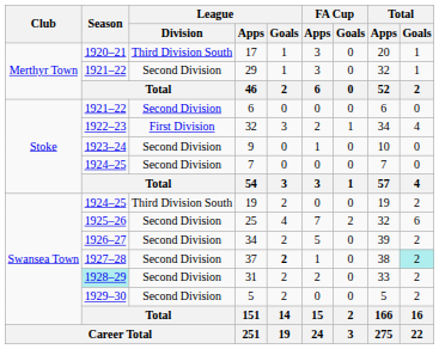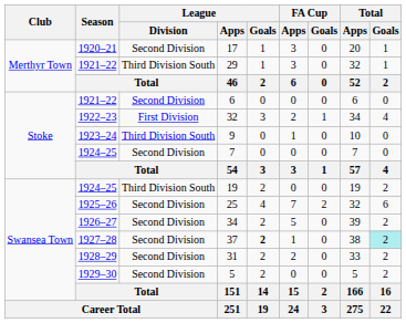17 | League / Division: Third Division South -> Second Division
29 | League / Division: Second Division -> Third Division South
9 | League / Division: Second Division -> Third Division South
31 | Season: paleturquoise background -> no background
